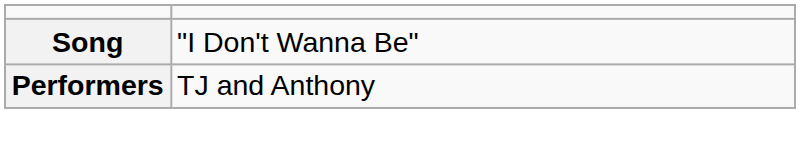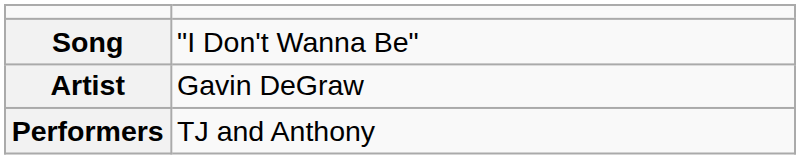+ row: Artist | Gavin DeGraw
